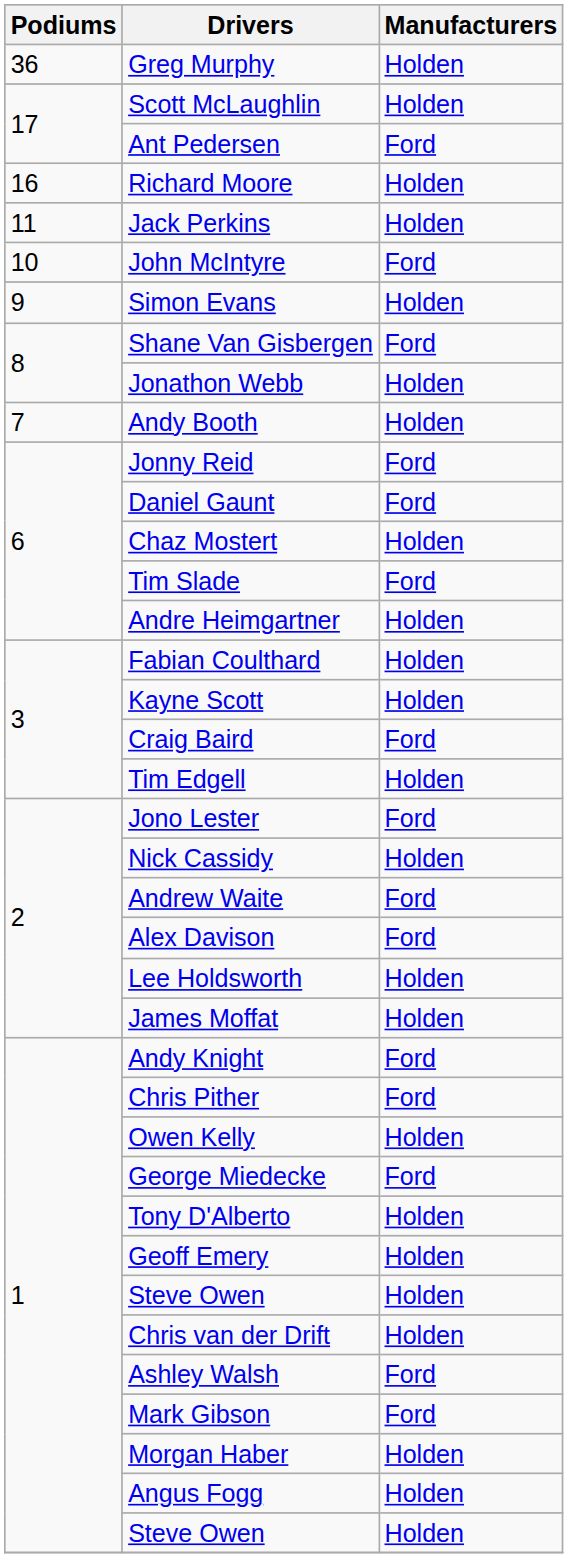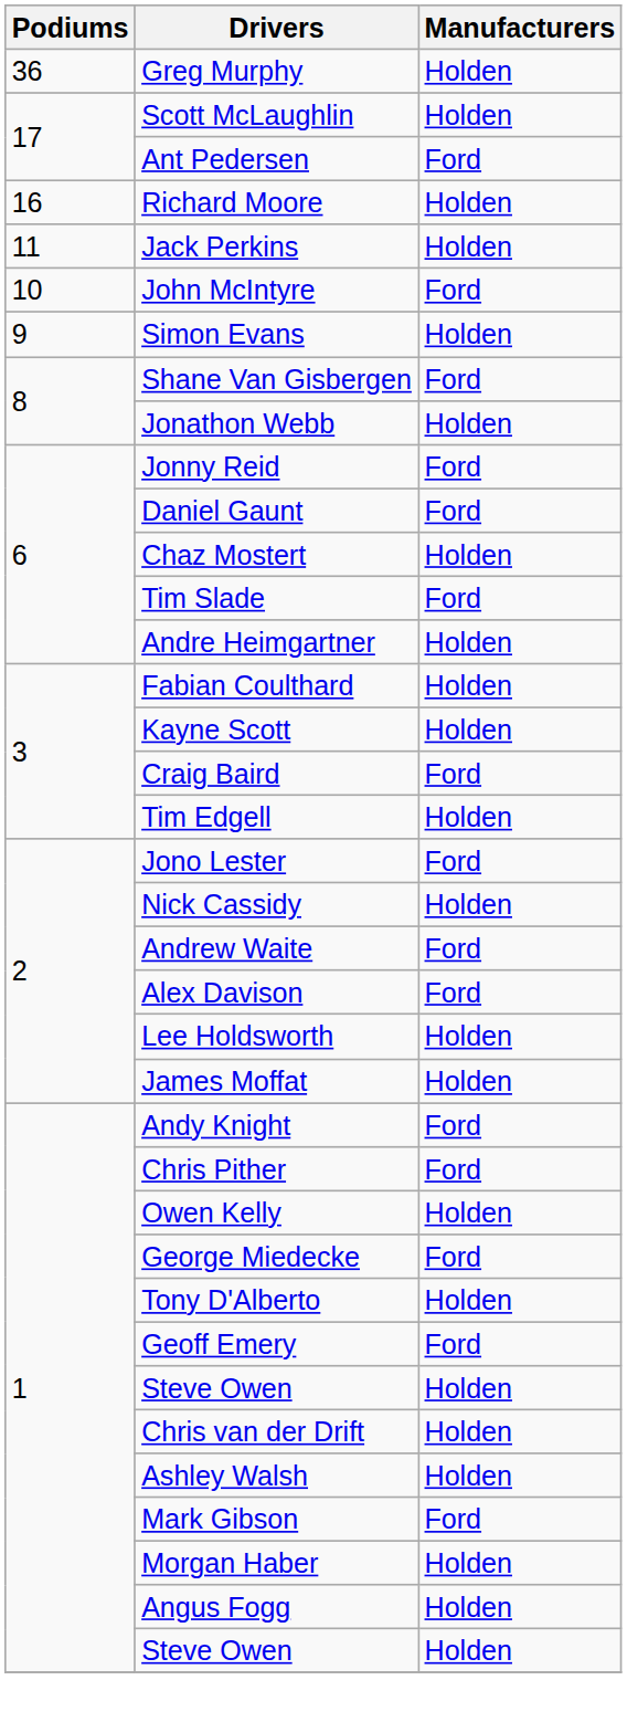- row: 7 | Andy Booth | Holden
Geoff Emery | Manufacturers: Holden -> Ford
Ashley Walsh | Manufacturers: Ford -> Holden
